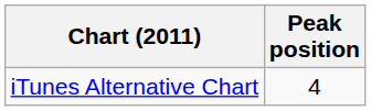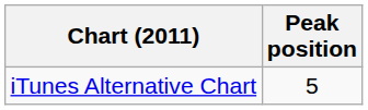iTunes Alternative Chart | Peak position: 4 -> 5
